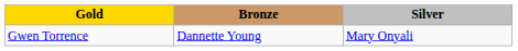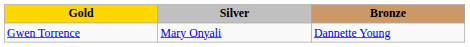columns swapped: Silver <-> Bronze
